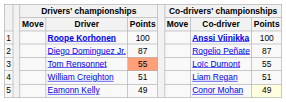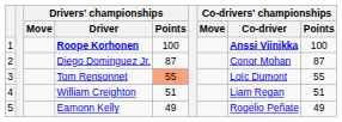Diego Dominguez Jr. | Co-drivers' championships / Co-driver: Rogelio Peñate -> Conor Mohan
Eamonn Kelly | Co-drivers' championships / Co-driver: Conor Mohan -> Rogelio Peñate
Eamonn Kelly | Co-drivers' championships / Points: lightyellow background -> no background
